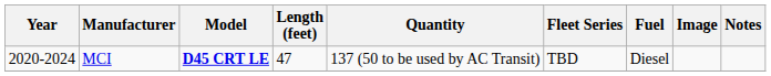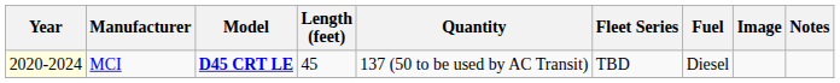MCI | Year: no background -> lightyellow background
MCI | Length (feet): 47 -> 45
